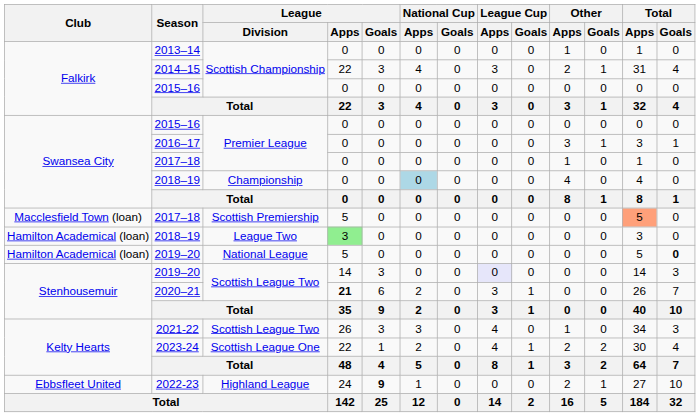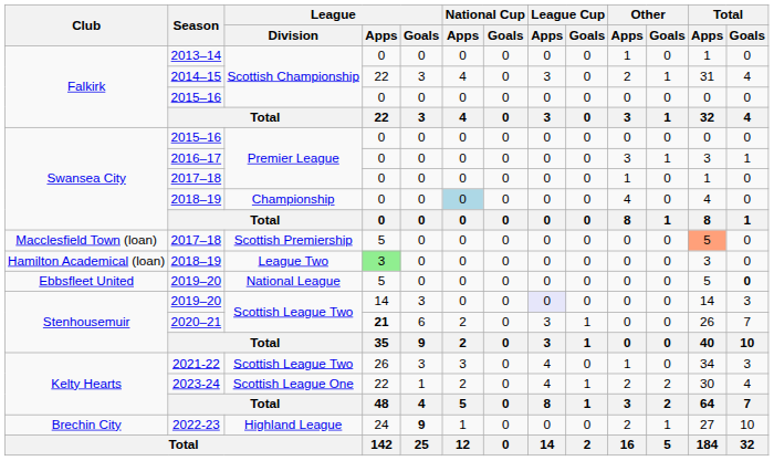2019–20 / National League | Club: Hamilton Academical (loan) -> Ebbsfleet United
2022-23 | Club: Ebbsfleet United -> Brechin City
